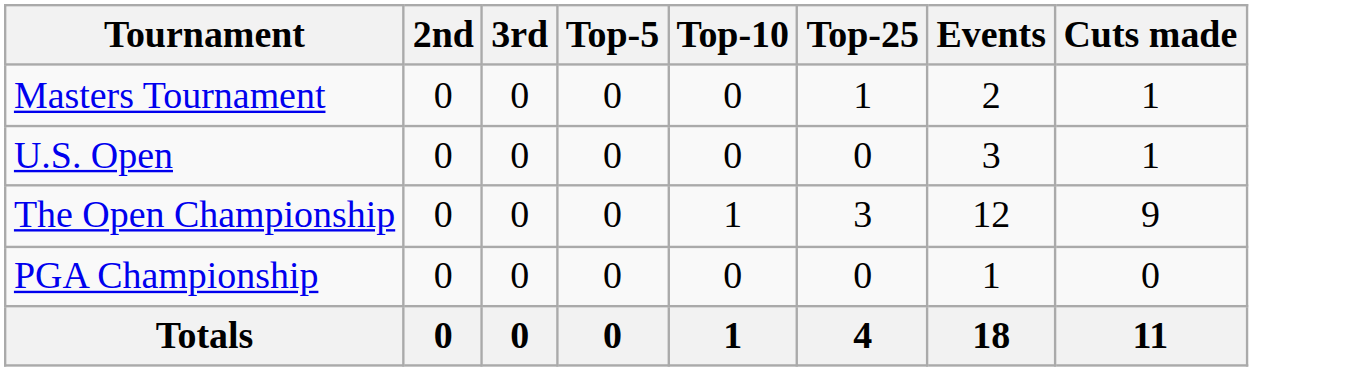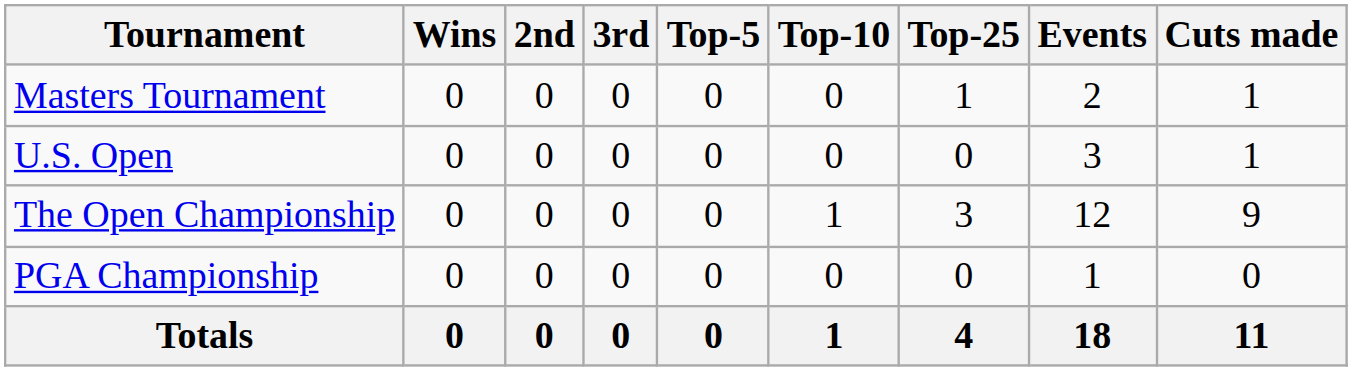+ column: Wins | 0 | 0 | 0 | 0 | 0
